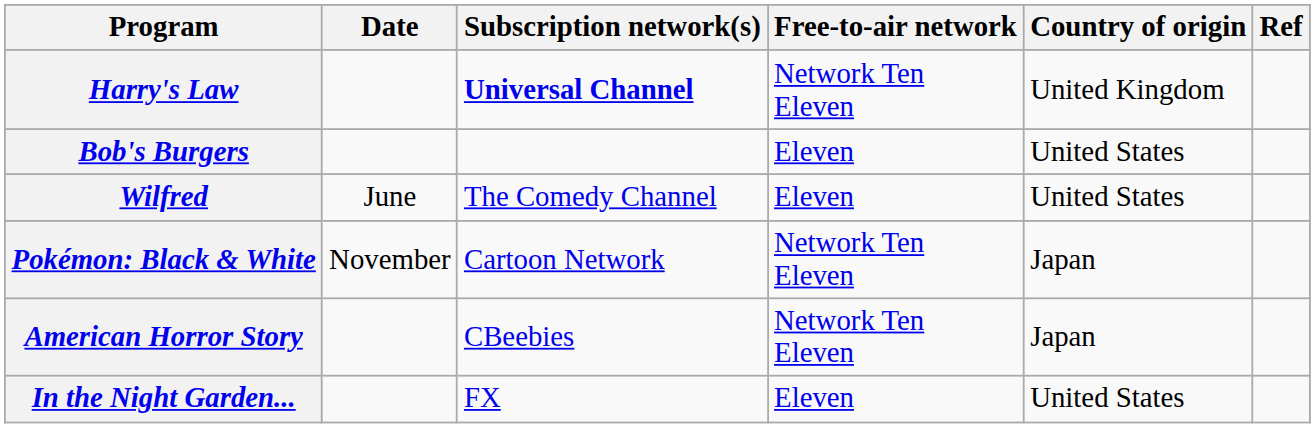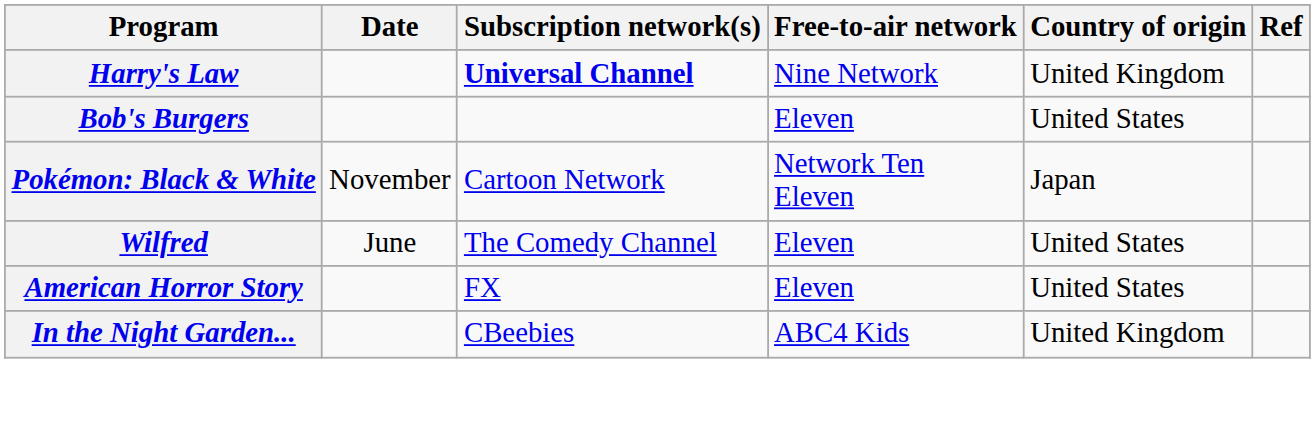Harry's Law | Free-to-air network: Network Ten Eleven -> Nine Network
rows swapped: Wilfred <-> Pokémon: Black & White
American Horror Story | Subscription network(s): CBeebies -> FX
American Horror Story | Free-to-air network: Network Ten Eleven -> Eleven
American Horror Story | Country of origin: Japan -> United States
In the Night Garden... | Subscription network(s): FX -> CBeebies
In the Night Garden... | Free-to-air network: Eleven -> ABC4 Kids
In the Night Garden... | Country of origin: United States -> United Kingdom
